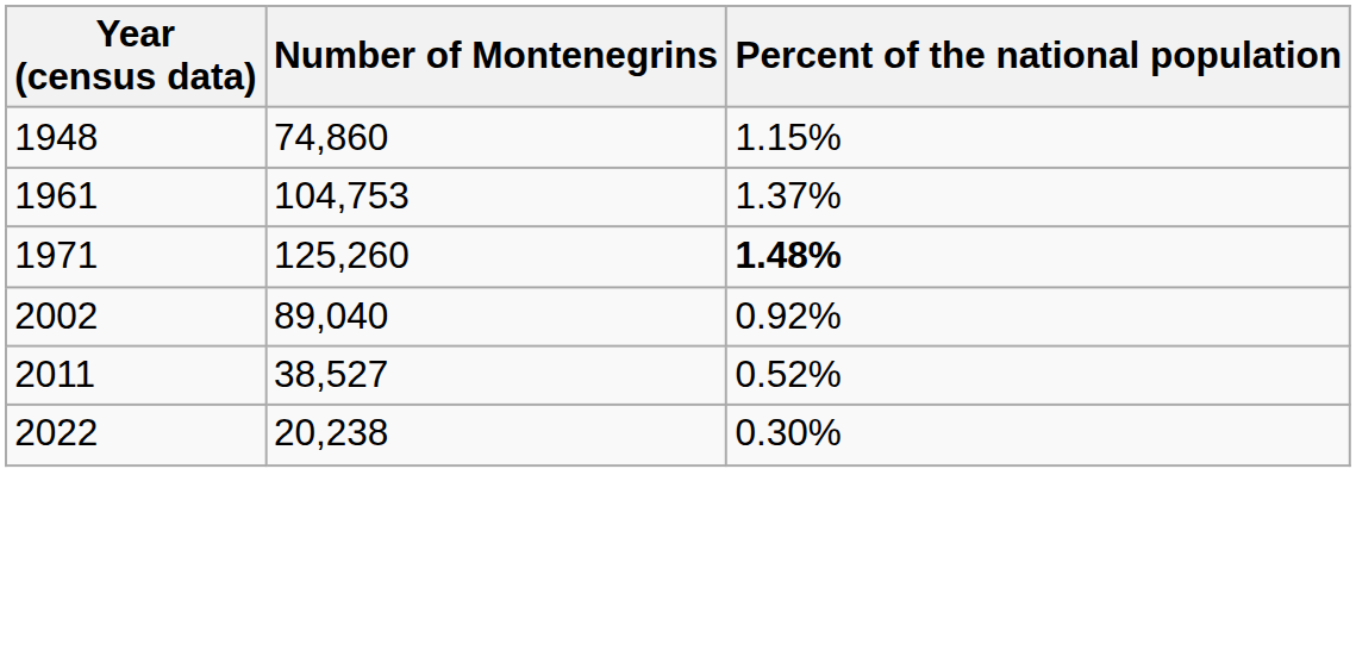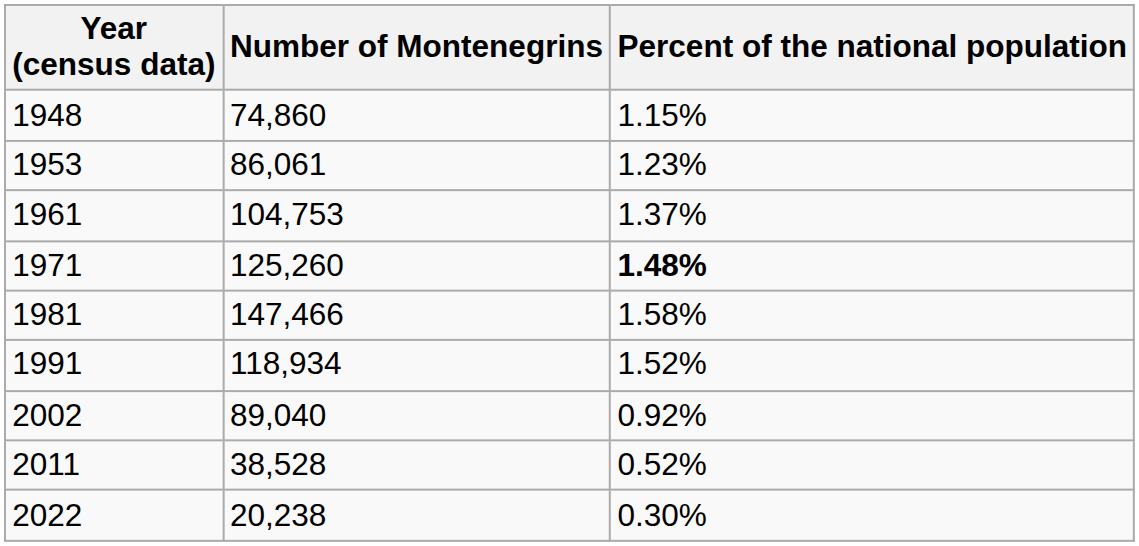+ row: 1953 | 86,061 | 1.23%
+ row: 1981 | 147,466 | 1.58%
+ row: 1991 | 118,934 | 1.52%
2011 | Number of Montenegrins: 38,527 -> 38,528
